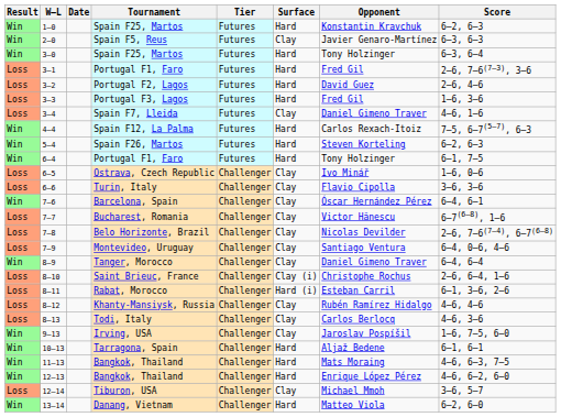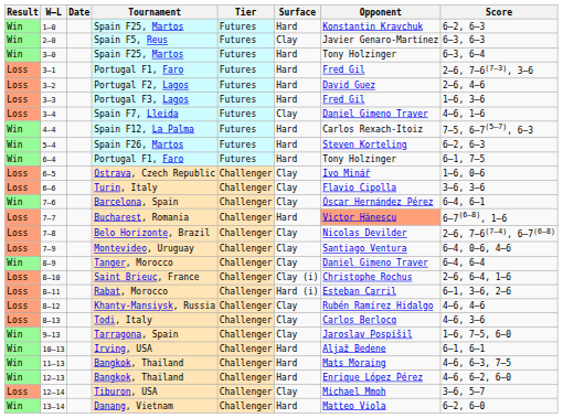7–7 | Surface: Clay -> Hard
7–7 | Opponent: no background -> lightsalmon background
9–13 | Tournament: Irving, USA -> Tarragona, Spain
10–13 | Tournament: Tarragona, Spain -> Irving, USA
